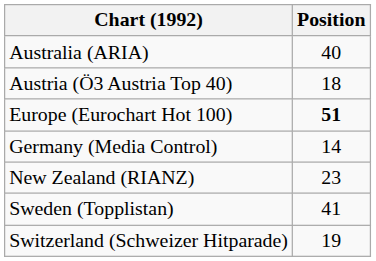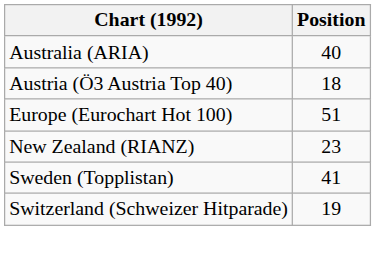Europe (Eurochart Hot 100) | Position: bold -> normal
- row: Germany (Media Control) | 14
